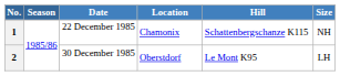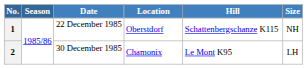1 | Location: Chamonix -> Oberstdorf
2 | Location: Oberstdorf -> Chamonix
